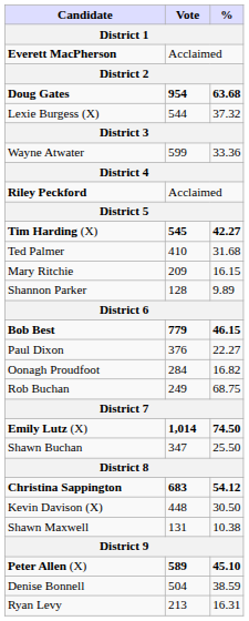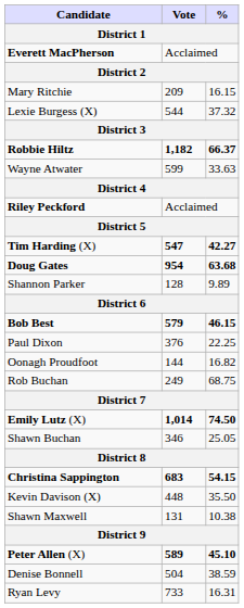rows swapped: Doug Gates <-> Mary Ritchie
+ row: Robbie Hiltz | 1,182 | 66.37
Wayne Atwater | %: 33.36 -> 33.63
Tim Harding (X) | Vote: 545 -> 547
- row: Ted Palmer | 410 | 31.68
Bob Best | Vote: 779 -> 579
Paul Dixon | %: 22.27 -> 22.25
Oonagh Proudfoot | Vote: 284 -> 144
Shawn Buchan | Vote: 347 -> 346
Shawn Buchan | %: 25.50 -> 25.05
Christina Sappington | %: 54.12 -> 54.15
Kevin Davison (X) | %: 30.50 -> 35.50
Ryan Levy | Vote: 213 -> 733
